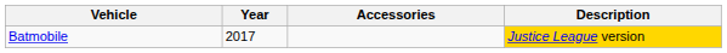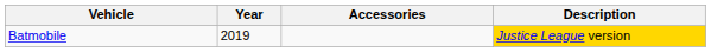Batmobile | Year: 2017 -> 2019
